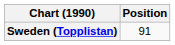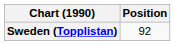Sweden (Topplistan) | Position: 91 -> 92
